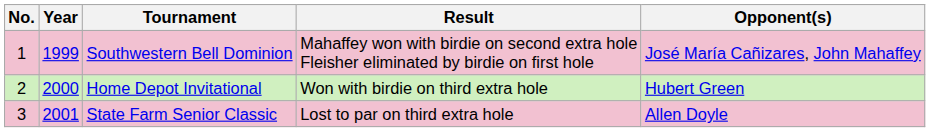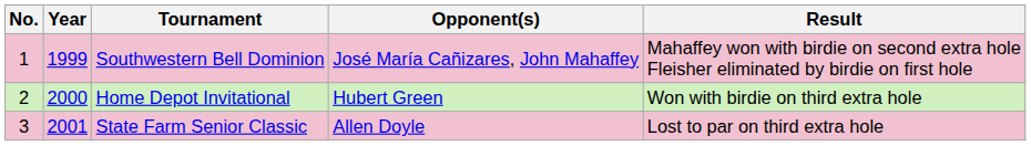columns swapped: Opponent(s) <-> Result
